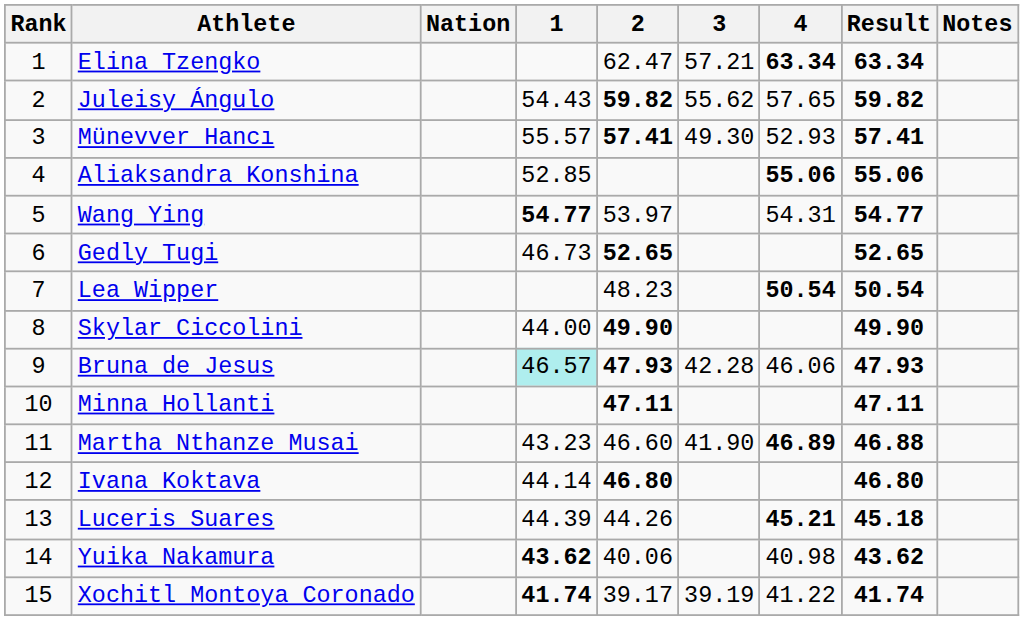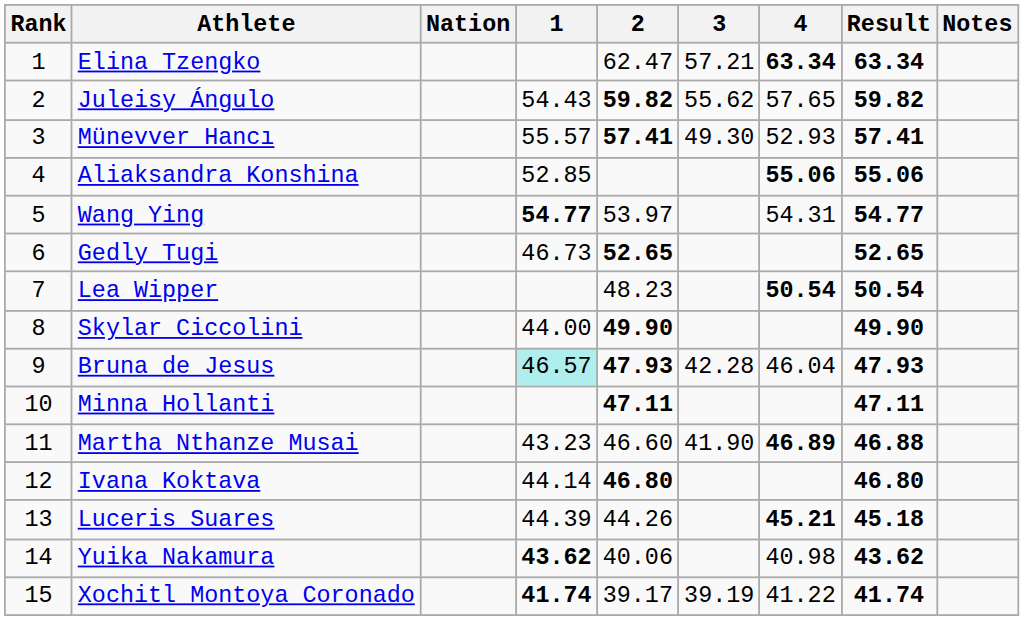Bruna de Jesus | 4: 46.06 -> 46.04
